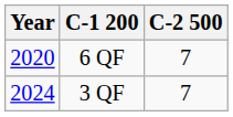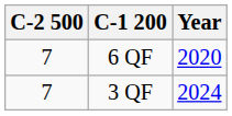columns swapped: Year <-> C-2 500
